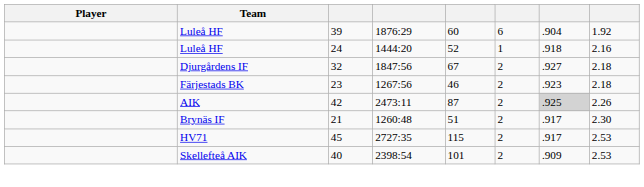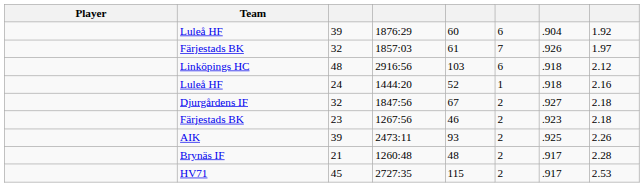+ row: Färjestads BK | 32 | 1857:03 | 61 | 7 | .926 | 1.97
+ row: Linköpings HC | 48 | 2916:56 | 103 | 6 | .918 | 2.12
2473:11 | column 3: 42 -> 39
2473:11 | column 5: 87 -> 93
2473:11 | column 7: lightgrey background -> no background
1260:48 | column 5: 51 -> 48
1260:48 | column 8: 2.30 -> 2.28
- row: Skellefteå AIK | 40 | 2398:54 | 101 | 2 | .909 | 2.53
